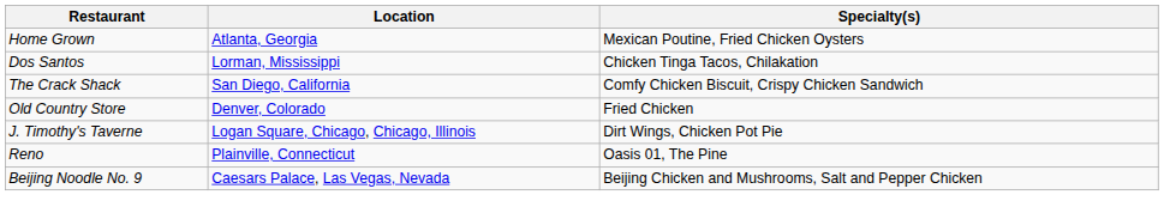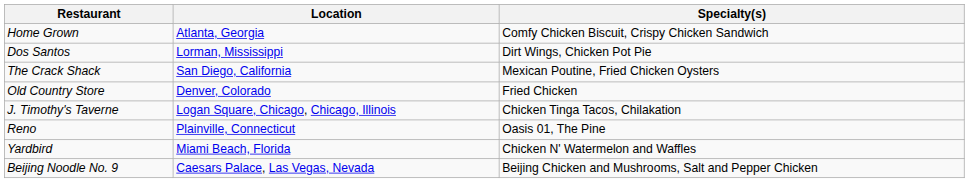Home Grown | Specialty(s): Mexican Poutine, Fried Chicken Oysters -> Comfy Chicken Biscuit, Crispy Chicken Sandwich
Dos Santos | Specialty(s): Chicken Tinga Tacos, Chilakation -> Dirt Wings, Chicken Pot Pie
The Crack Shack | Specialty(s): Comfy Chicken Biscuit, Crispy Chicken Sandwich -> Mexican Poutine, Fried Chicken Oysters
J. Timothy's Taverne | Specialty(s): Dirt Wings, Chicken Pot Pie -> Chicken Tinga Tacos, Chilakation
+ row: Yardbird | Miami Beach, Florida | Chicken N' Watermelon and Waffles
